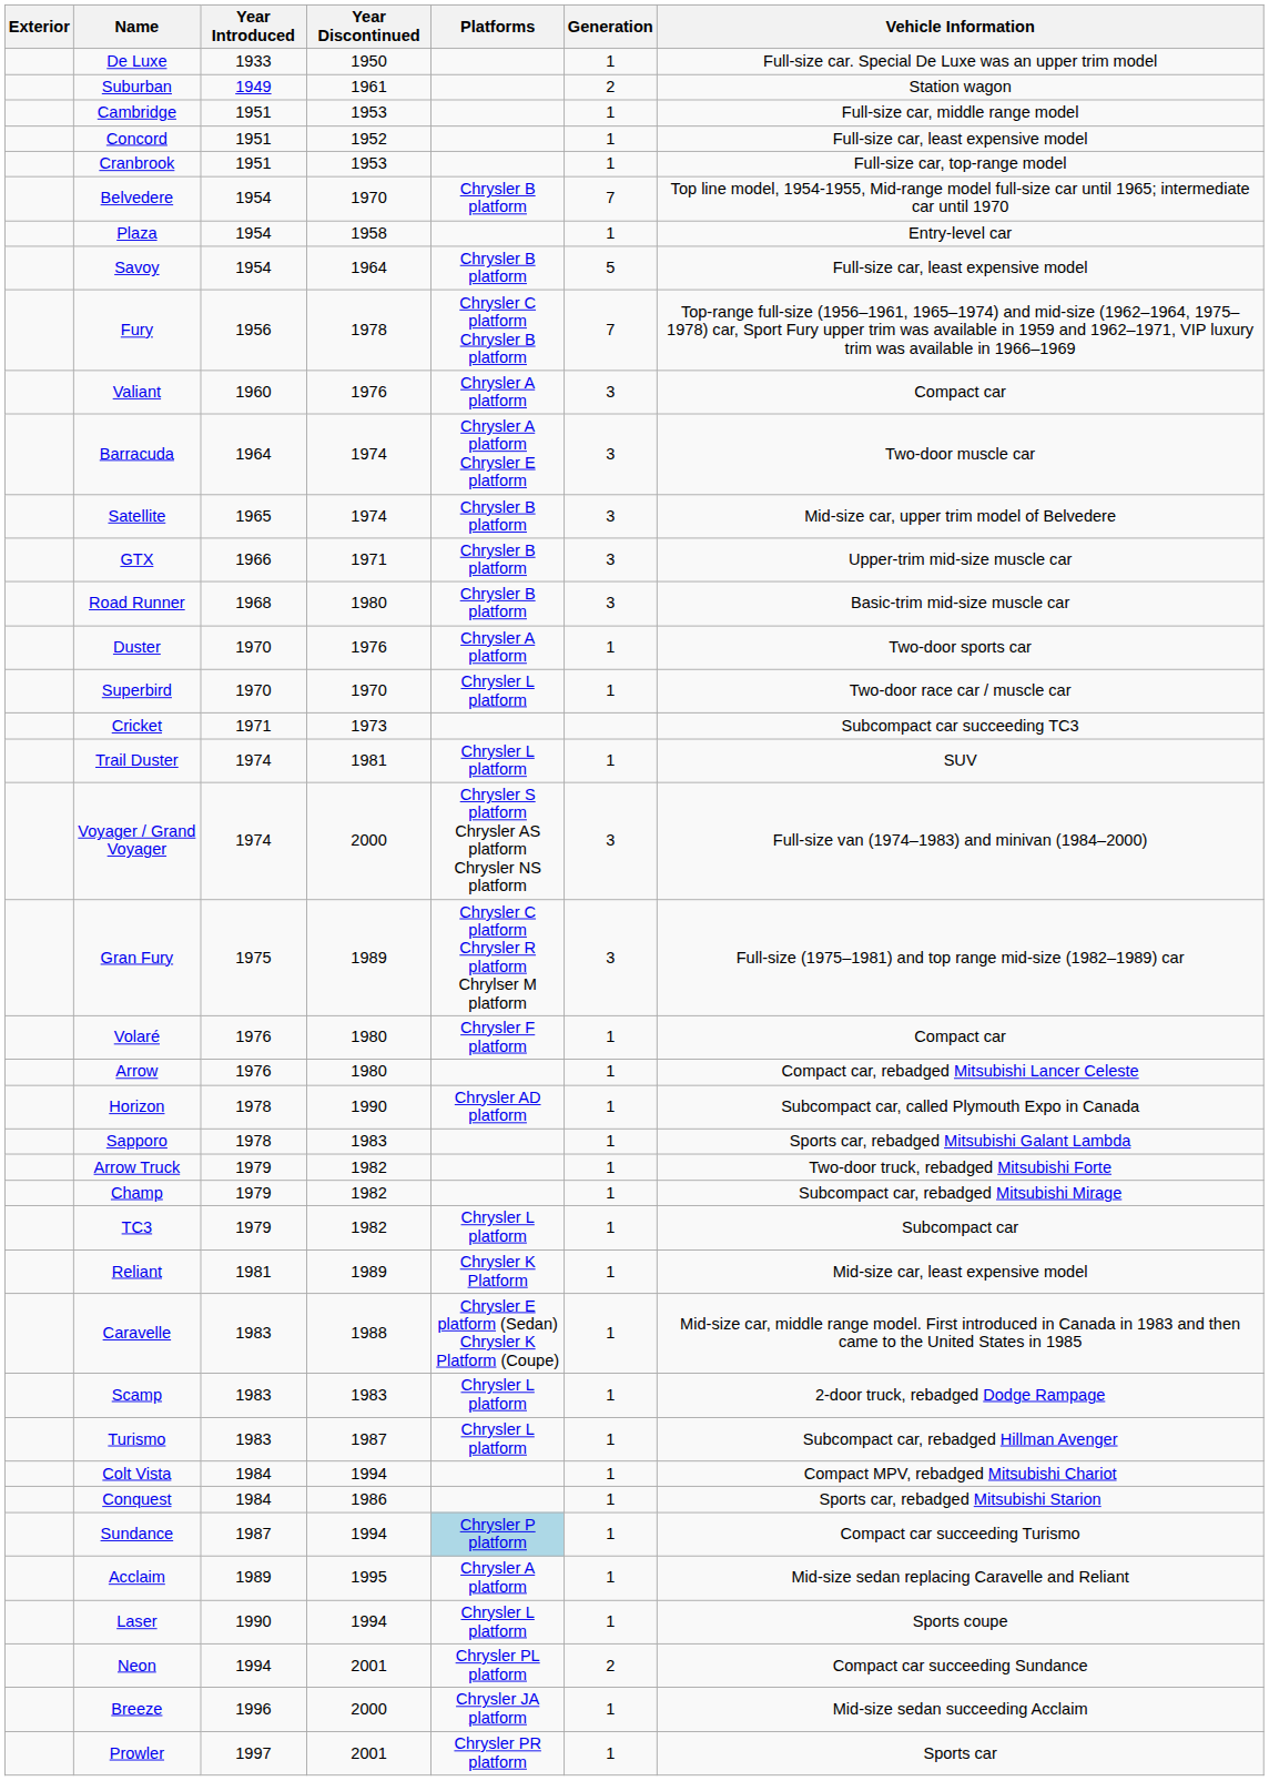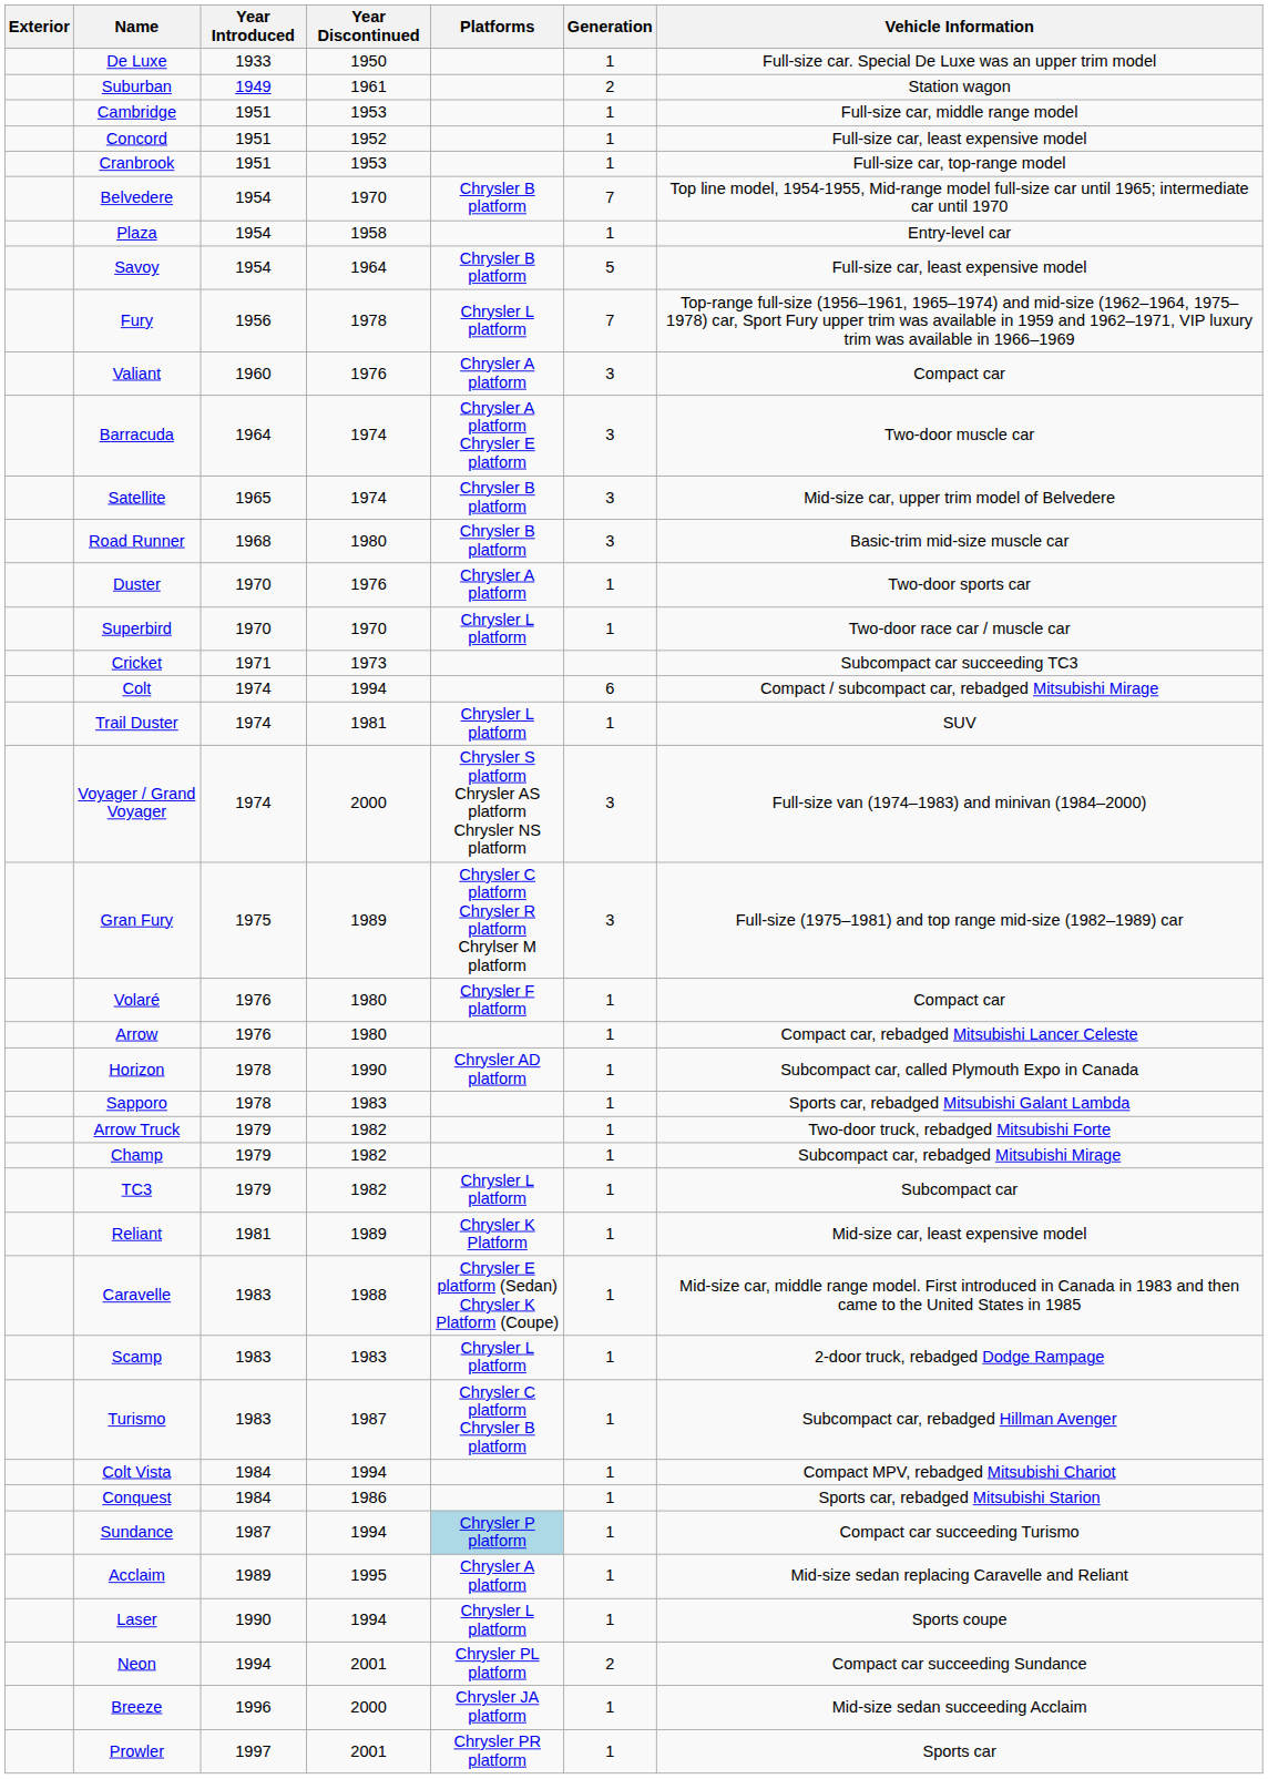Fury | Platforms: Chrysler C platform Chrysler B platform -> Chrysler L platform
- row: GTX | 1966 | 1971 | Chrysler B platform | 3 | Upper-trim mid-size muscle car
+ row: Colt | 1974 | 1994 | 6 | Compact / subcompact car, rebadged Mitsubishi Mirage
Turismo | Platforms: Chrysler L platform -> Chrysler C platform Chrysler B platform
